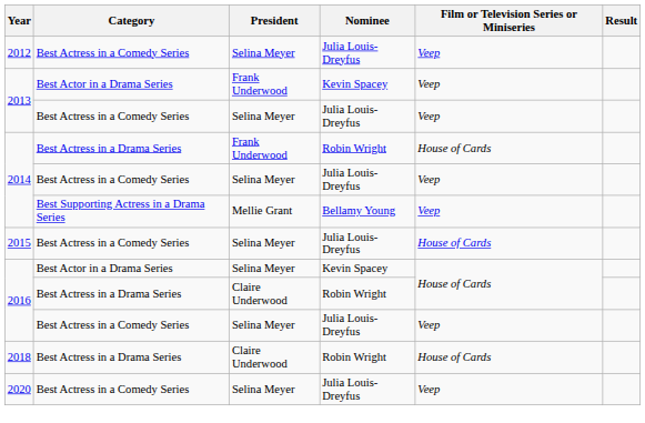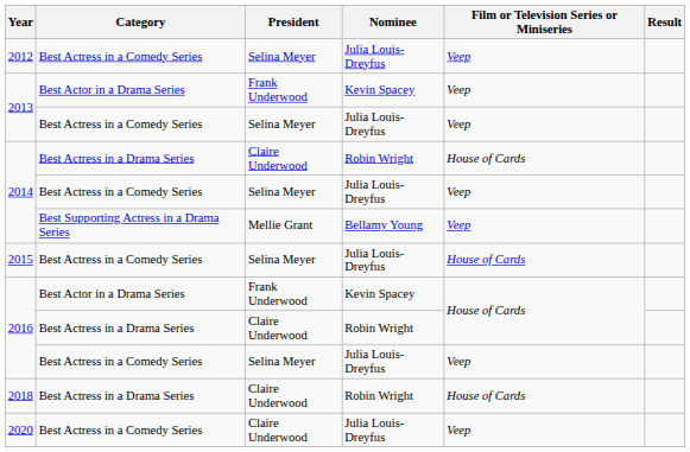2014 / Best Actress in a Drama Series | President: Frank Underwood -> Claire Underwood
2016 / Best Actor in a Drama Series | President: Selina Meyer -> Frank Underwood
2020 | President: Selina Meyer -> Claire Underwood
